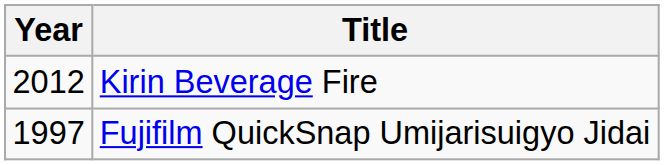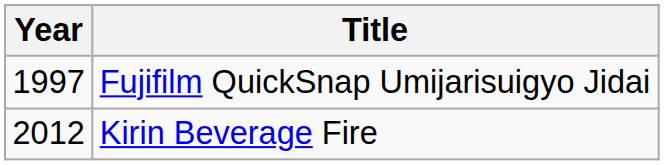rows swapped: Fujifilm QuickSnap Umijarisuigyo Jidai <-> Kirin Beverage Fire
